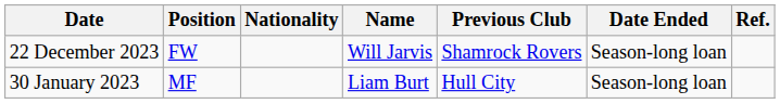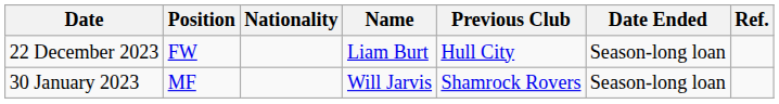22 December 2023 | Name: Will Jarvis -> Liam Burt
22 December 2023 | Previous Club: Shamrock Rovers -> Hull City
30 January 2023 | Name: Liam Burt -> Will Jarvis
30 January 2023 | Previous Club: Hull City -> Shamrock Rovers
